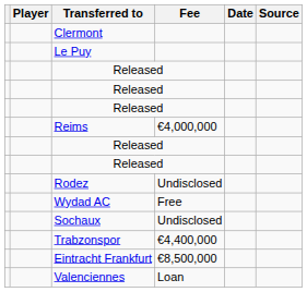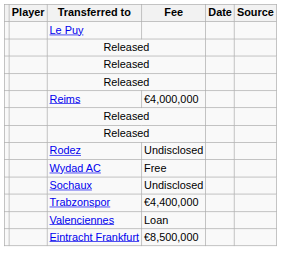- row: Clermont
rows swapped: Eintracht Frankfurt <-> Valenciennes
